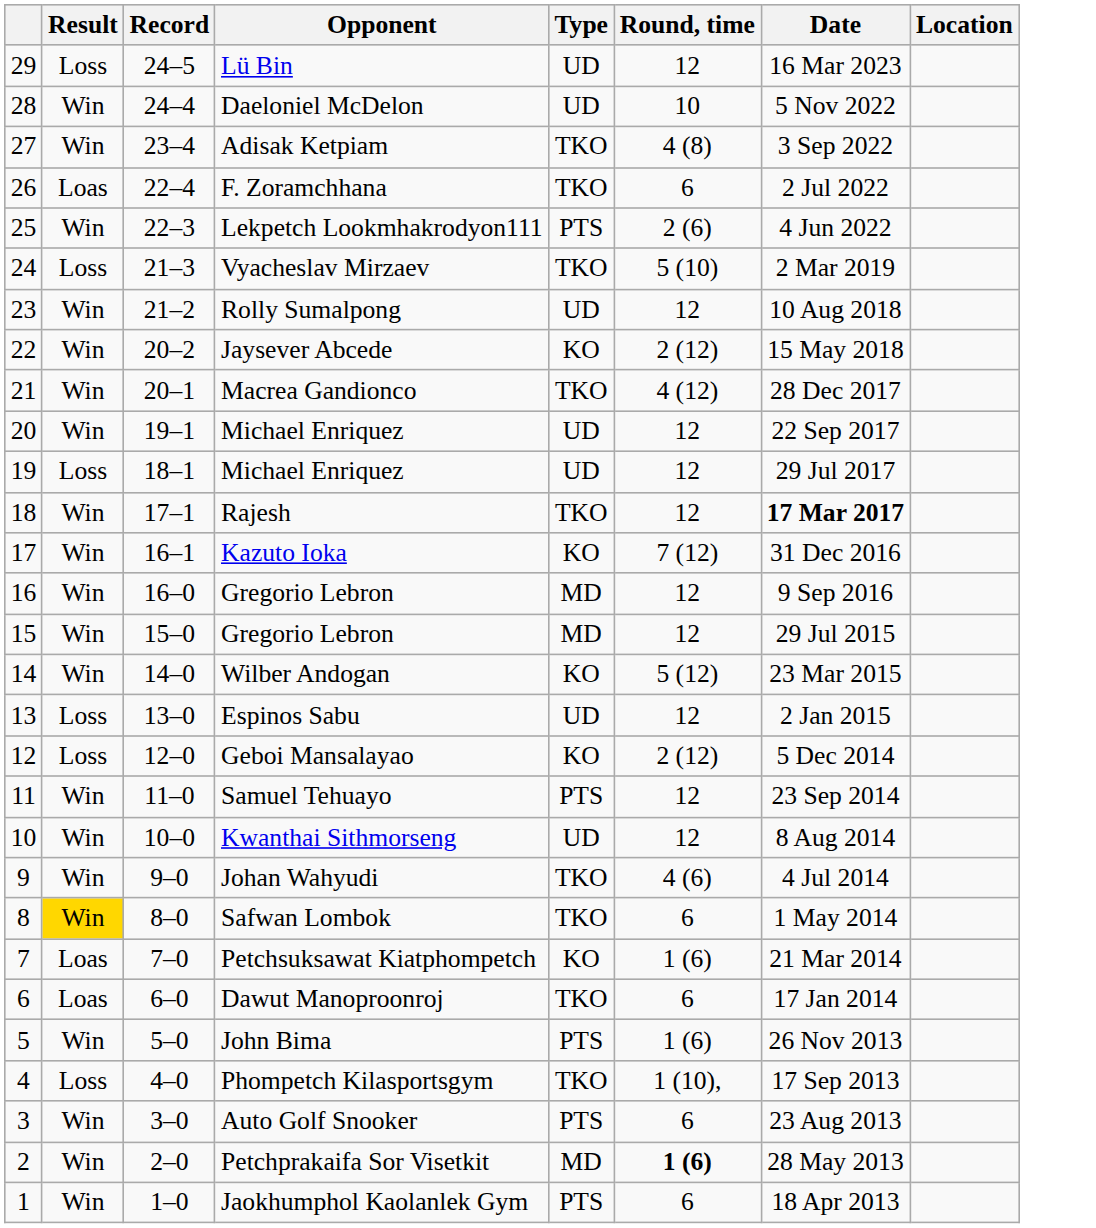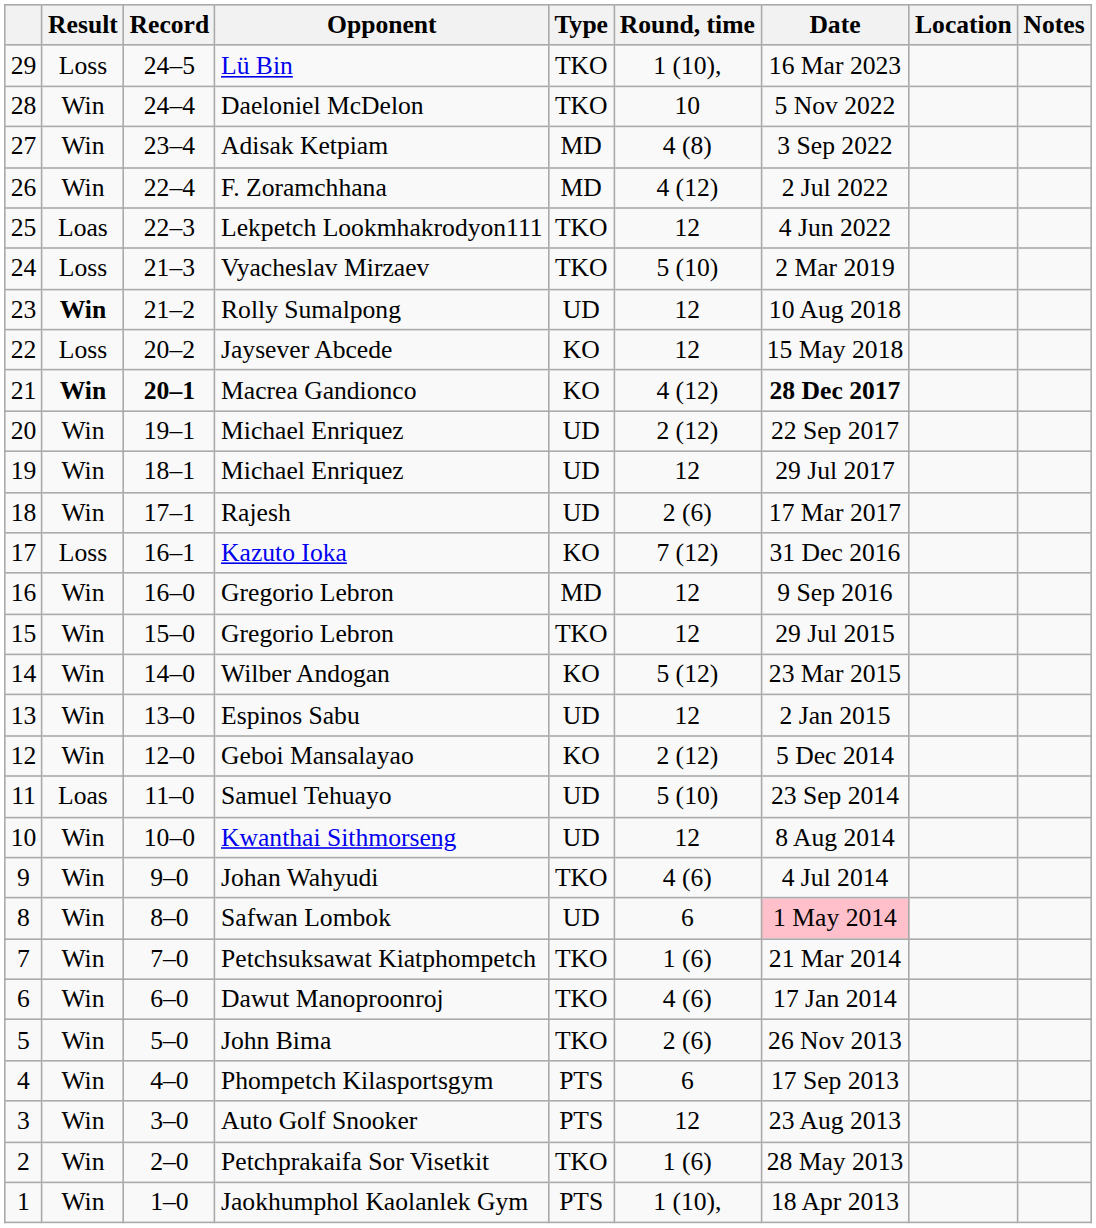+ column: Notes
Lü Bin | Type: UD -> TKO
Lü Bin | Round, time: 12 -> 1 (10),
Daeloniel McDelon | Type: UD -> TKO
Adisak Ketpiam | Type: TKO -> MD
F. Zoramchhana | Result: Loas -> Win
F. Zoramchhana | Type: TKO -> MD
F. Zoramchhana | Round, time: 6 -> 4 (12)
Lekpetch Lookmhakrodyon111 | Result: Win -> Loas
Lekpetch Lookmhakrodyon111 | Type: PTS -> TKO
Lekpetch Lookmhakrodyon111 | Round, time: 2 (6) -> 12
Rolly Sumalpong | Result: normal -> bold
Jaysever Abcede | Result: Win -> Loss
Jaysever Abcede | Round, time: 2 (12) -> 12
Macrea Gandionco | Result: normal -> bold
Macrea Gandionco | Record: normal -> bold
Macrea Gandionco | Type: TKO -> KO
Macrea Gandionco | Date: normal -> bold
20 / Michael Enriquez | Round, time: 12 -> 2 (12)
19 / Michael Enriquez | Result: Loss -> Win
Rajesh | Type: TKO -> UD
Rajesh | Round, time: 12 -> 2 (6)
Rajesh | Date: bold -> normal
Kazuto Ioka | Result: Win -> Loss
15 / Gregorio Lebron | Type: MD -> TKO
Espinos Sabu | Result: Loss -> Win
Geboi Mansalayao | Result: Loss -> Win
Samuel Tehuayo | Result: Win -> Loas
Samuel Tehuayo | Type: PTS -> UD
Samuel Tehuayo | Round, time: 12 -> 5 (10)
Safwan Lombok | Result: gold background -> no background
Safwan Lombok | Type: TKO -> UD
Safwan Lombok | Date: no background -> pink background
Petchsuksawat Kiatphompetch | Result: Loas -> Win
Petchsuksawat Kiatphompetch | Type: KO -> TKO
Dawut Manoproonroj | Result: Loas -> Win
Dawut Manoproonroj | Round, time: 6 -> 4 (6)
John Bima | Type: PTS -> TKO
John Bima | Round, time: 1 (6) -> 2 (6)
Phompetch Kilasportsgym | Result: Loss -> Win
Phompetch Kilasportsgym | Type: TKO -> PTS
Phompetch Kilasportsgym | Round, time: 1 (10), -> 6
Auto Golf Snooker | Round, time: 6 -> 12
Petchprakaifa Sor Visetkit | Type: MD -> TKO
Petchprakaifa Sor Visetkit | Round, time: bold -> normal
Jaokhumphol Kaolanlek Gym | Round, time: 6 -> 1 (10),
